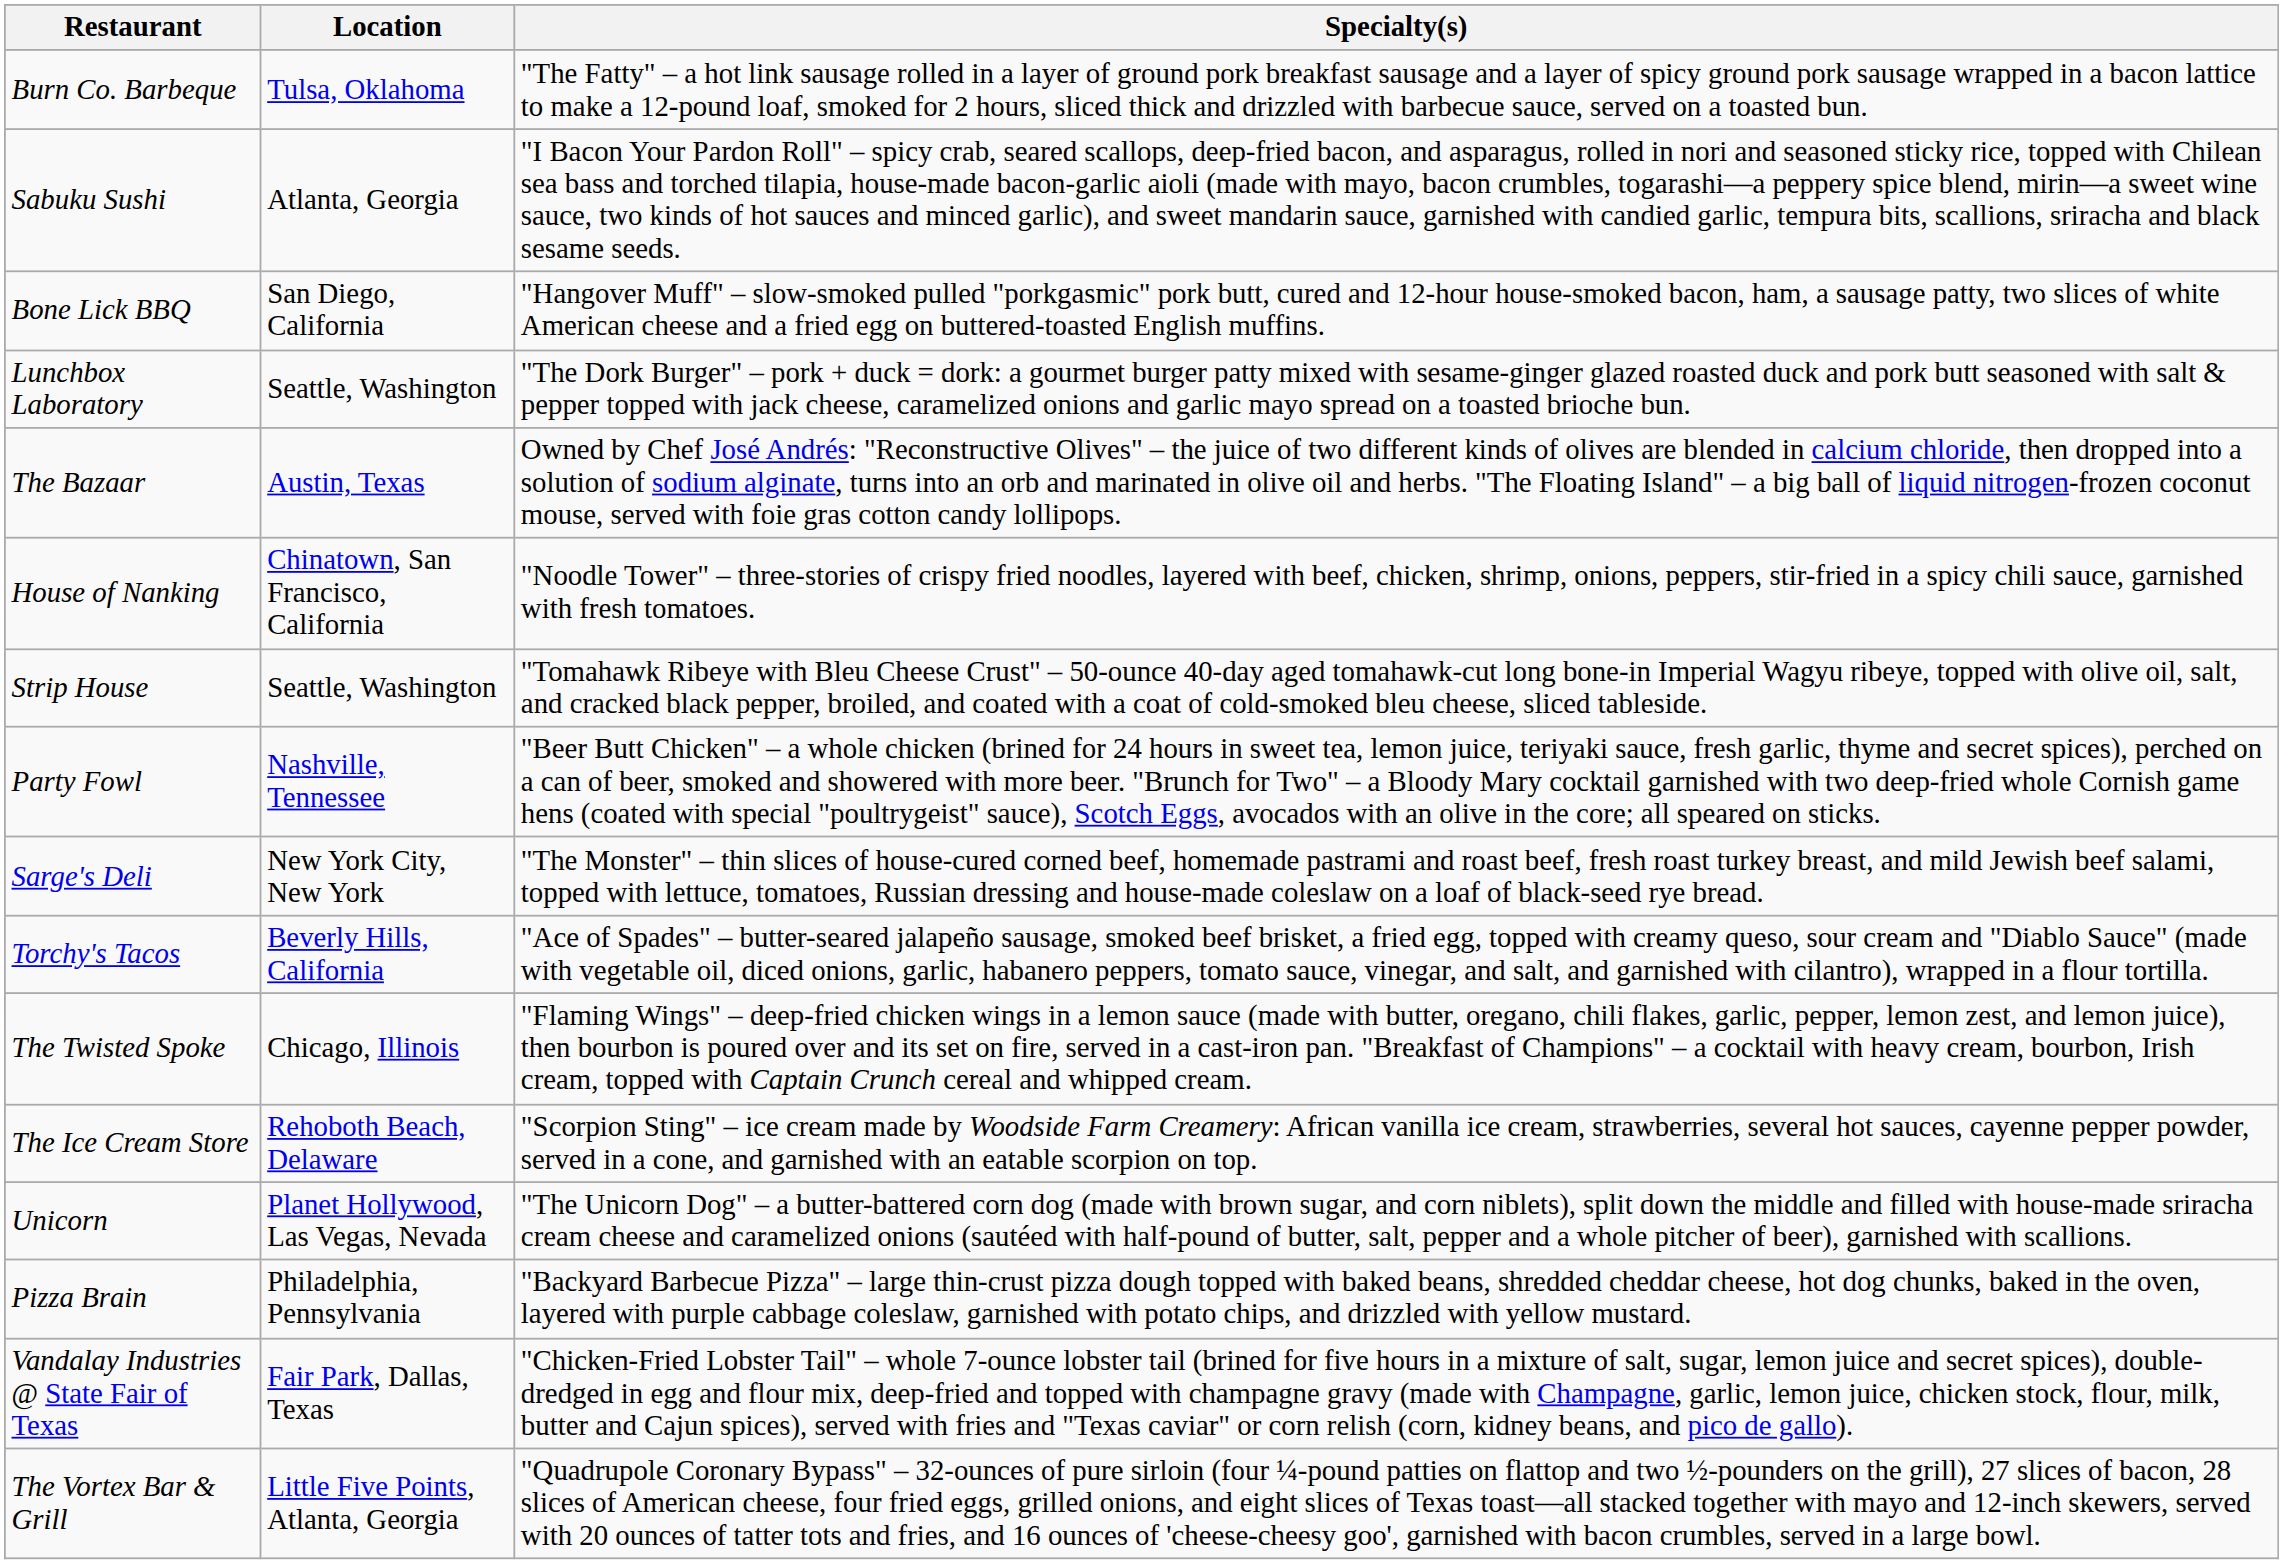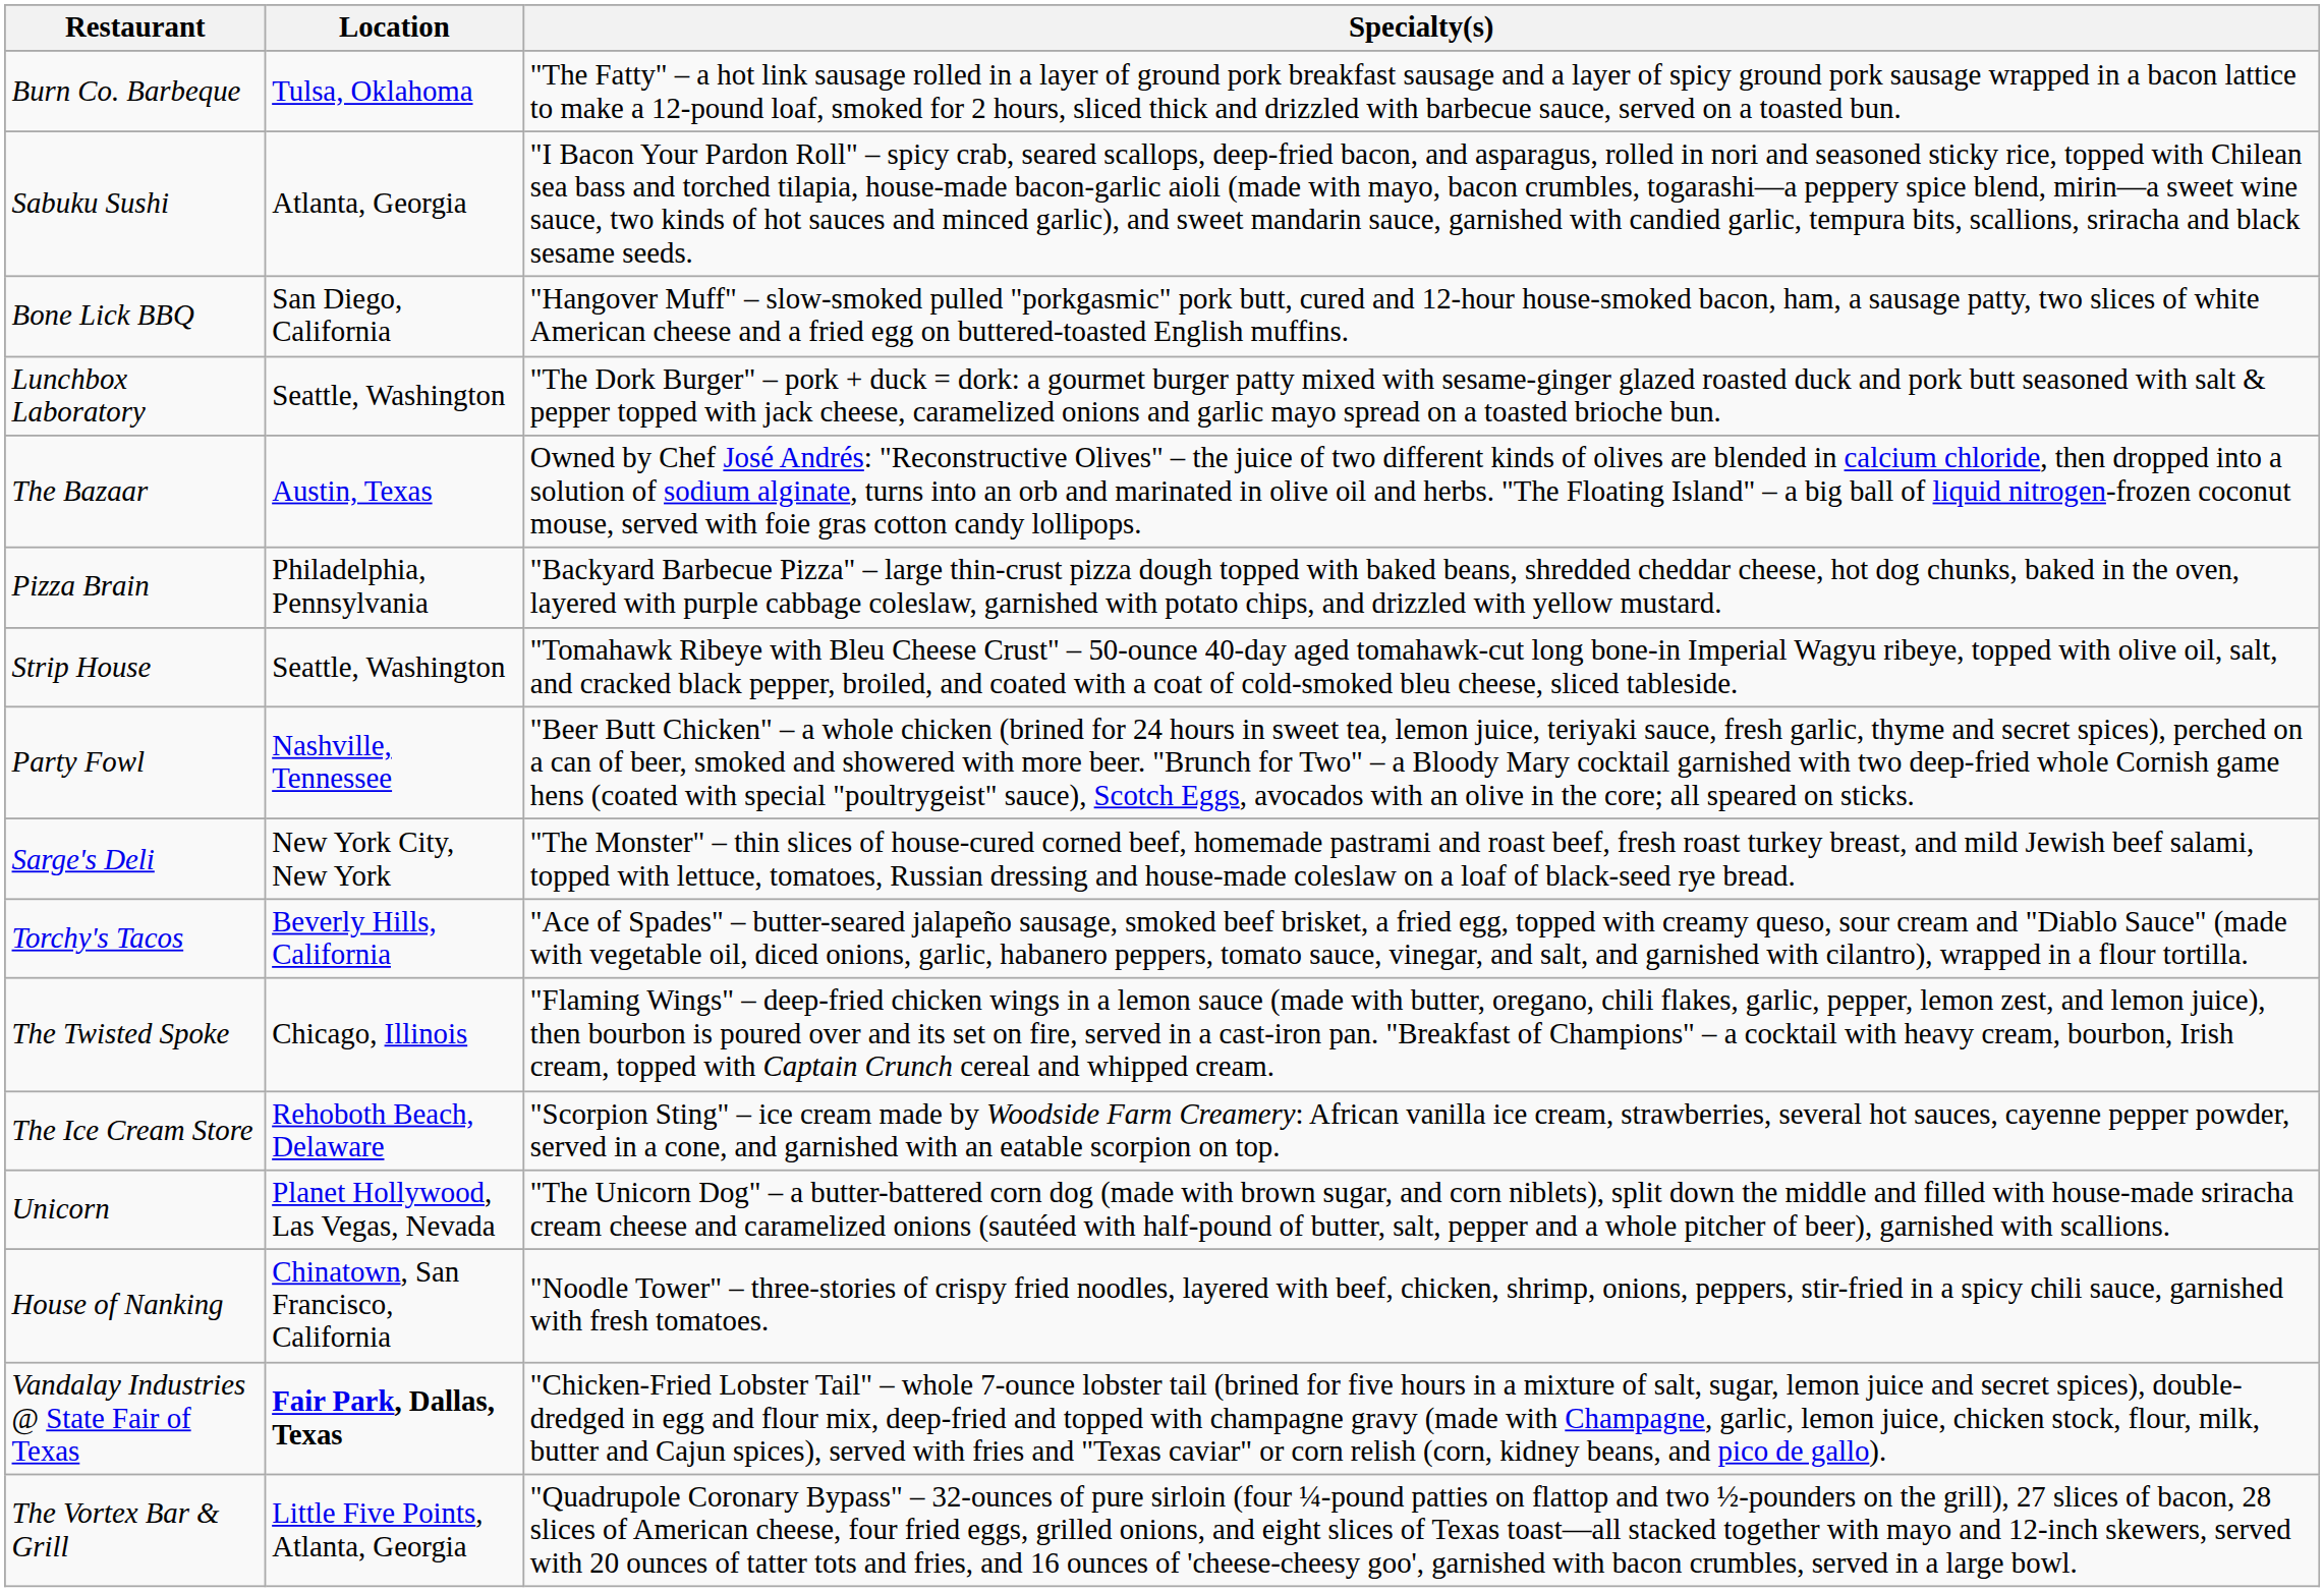rows swapped: Pizza Brain <-> House of Nanking
Vandalay Industries @ State Fair of Texas | Location: normal -> bold
